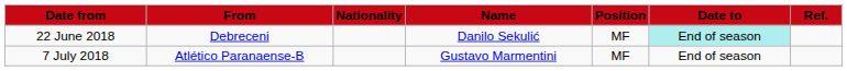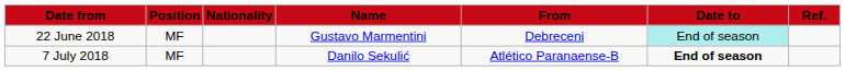columns swapped: Position <-> From
22 June 2018 | Name: Danilo Sekulić -> Gustavo Marmentini
7 July 2018 | Name: Gustavo Marmentini -> Danilo Sekulić
7 July 2018 | Date to: normal -> bold
